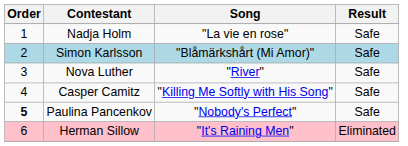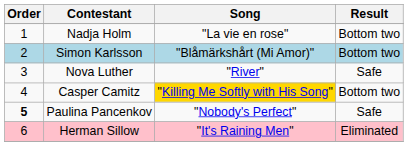Nadja Holm | Result: Safe -> Bottom two
Simon Karlsson | Result: Safe -> Bottom two
Casper Camitz | Song: no background -> gold background
Casper Camitz | Result: Safe -> Bottom two
